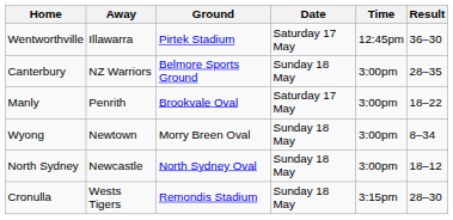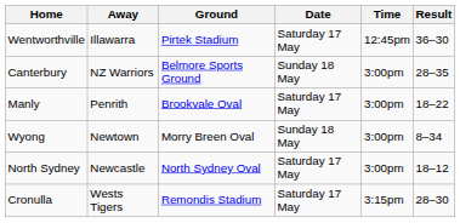North Sydney | Date: Sunday 18 May -> Saturday 17 May
Cronulla | Date: Sunday 18 May -> Saturday 17 May
